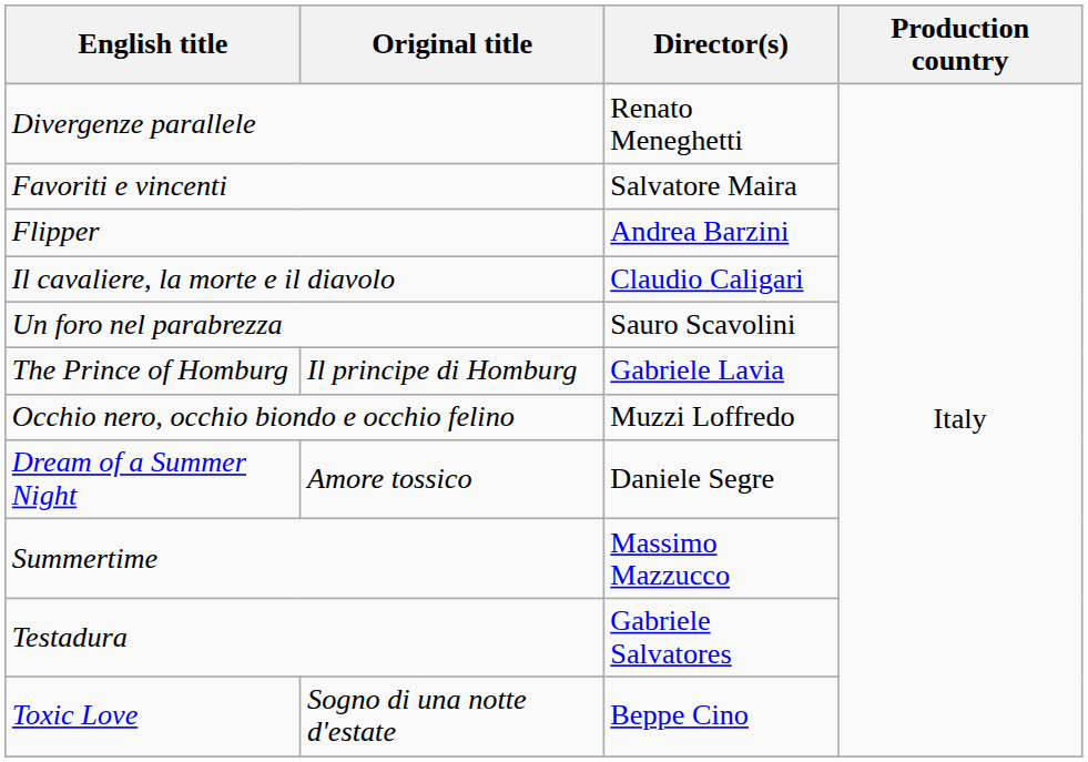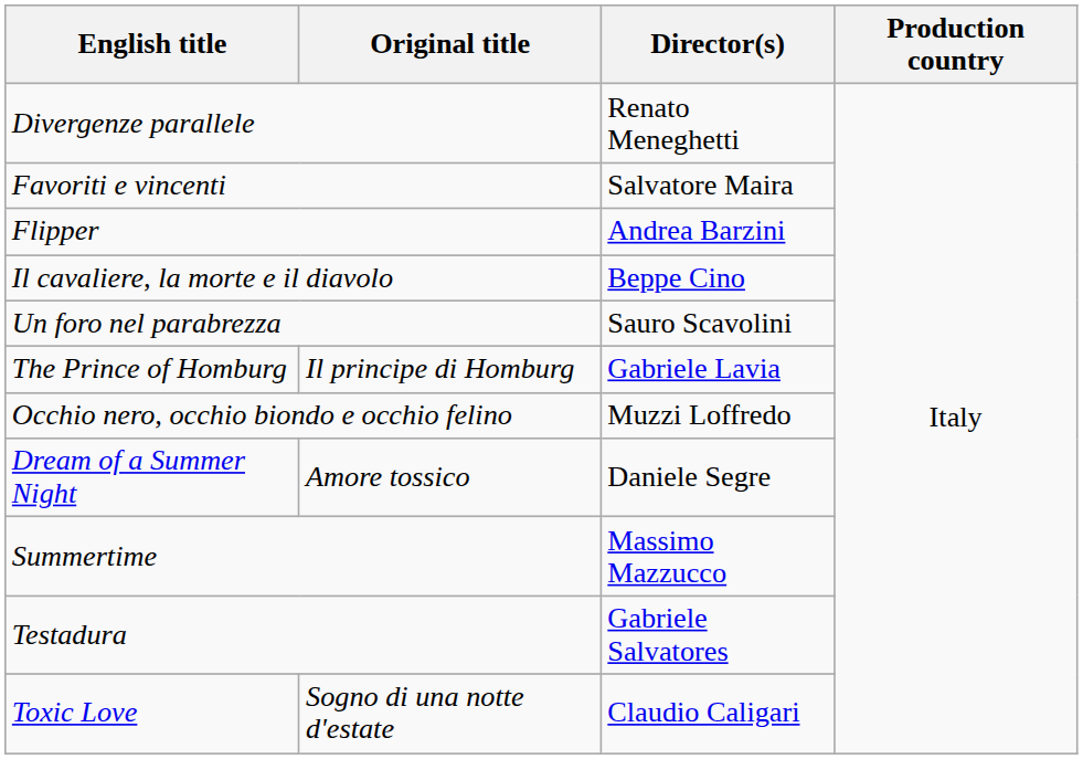Il cavaliere, la morte e il diavolo | Director(s): Claudio Caligari -> Beppe Cino
Toxic Love | Director(s): Beppe Cino -> Claudio Caligari
